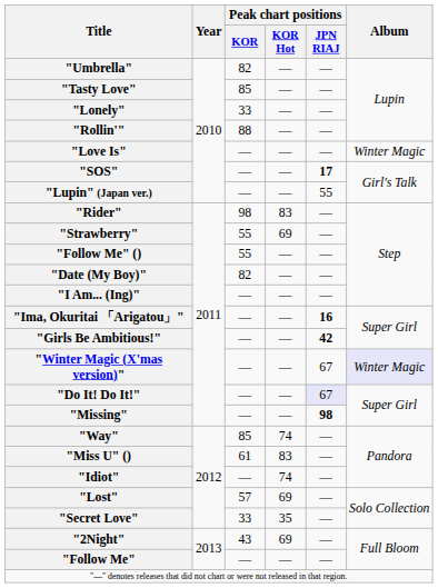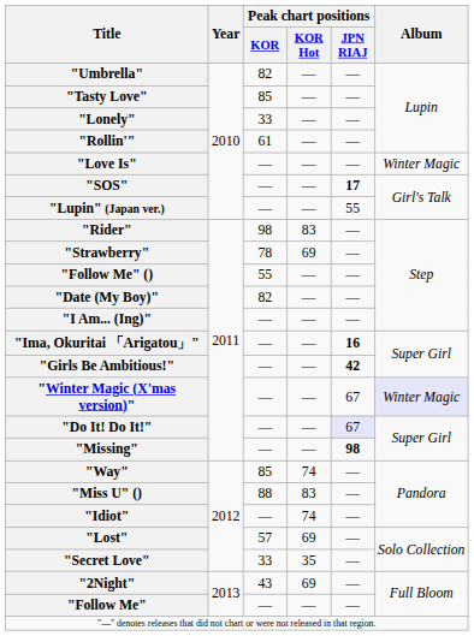"Rollin'" | Peak chart positions / KOR: 88 -> 61
"Strawberry" | Peak chart positions / KOR: 55 -> 78
"Miss U" () | Peak chart positions / KOR: 61 -> 88
